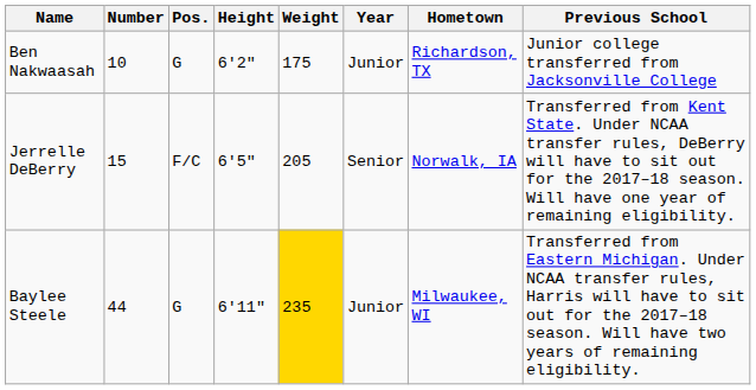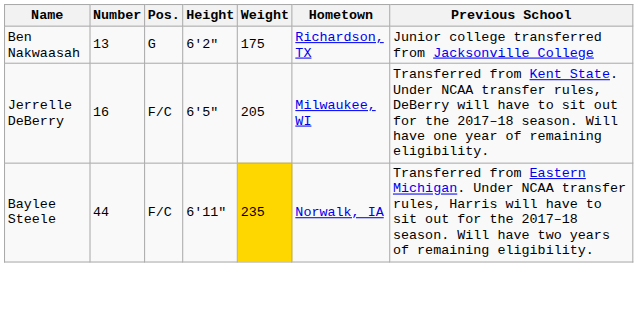- column: Year | Junior | Senior | Junior
Ben Nakwaasah | Number: 10 -> 13
Jerrelle DeBerry | Number: 15 -> 16
Jerrelle DeBerry | Hometown: Norwalk, IA -> Milwaukee, WI
Baylee Steele | Pos.: G -> F/C
Baylee Steele | Hometown: Milwaukee, WI -> Norwalk, IA
